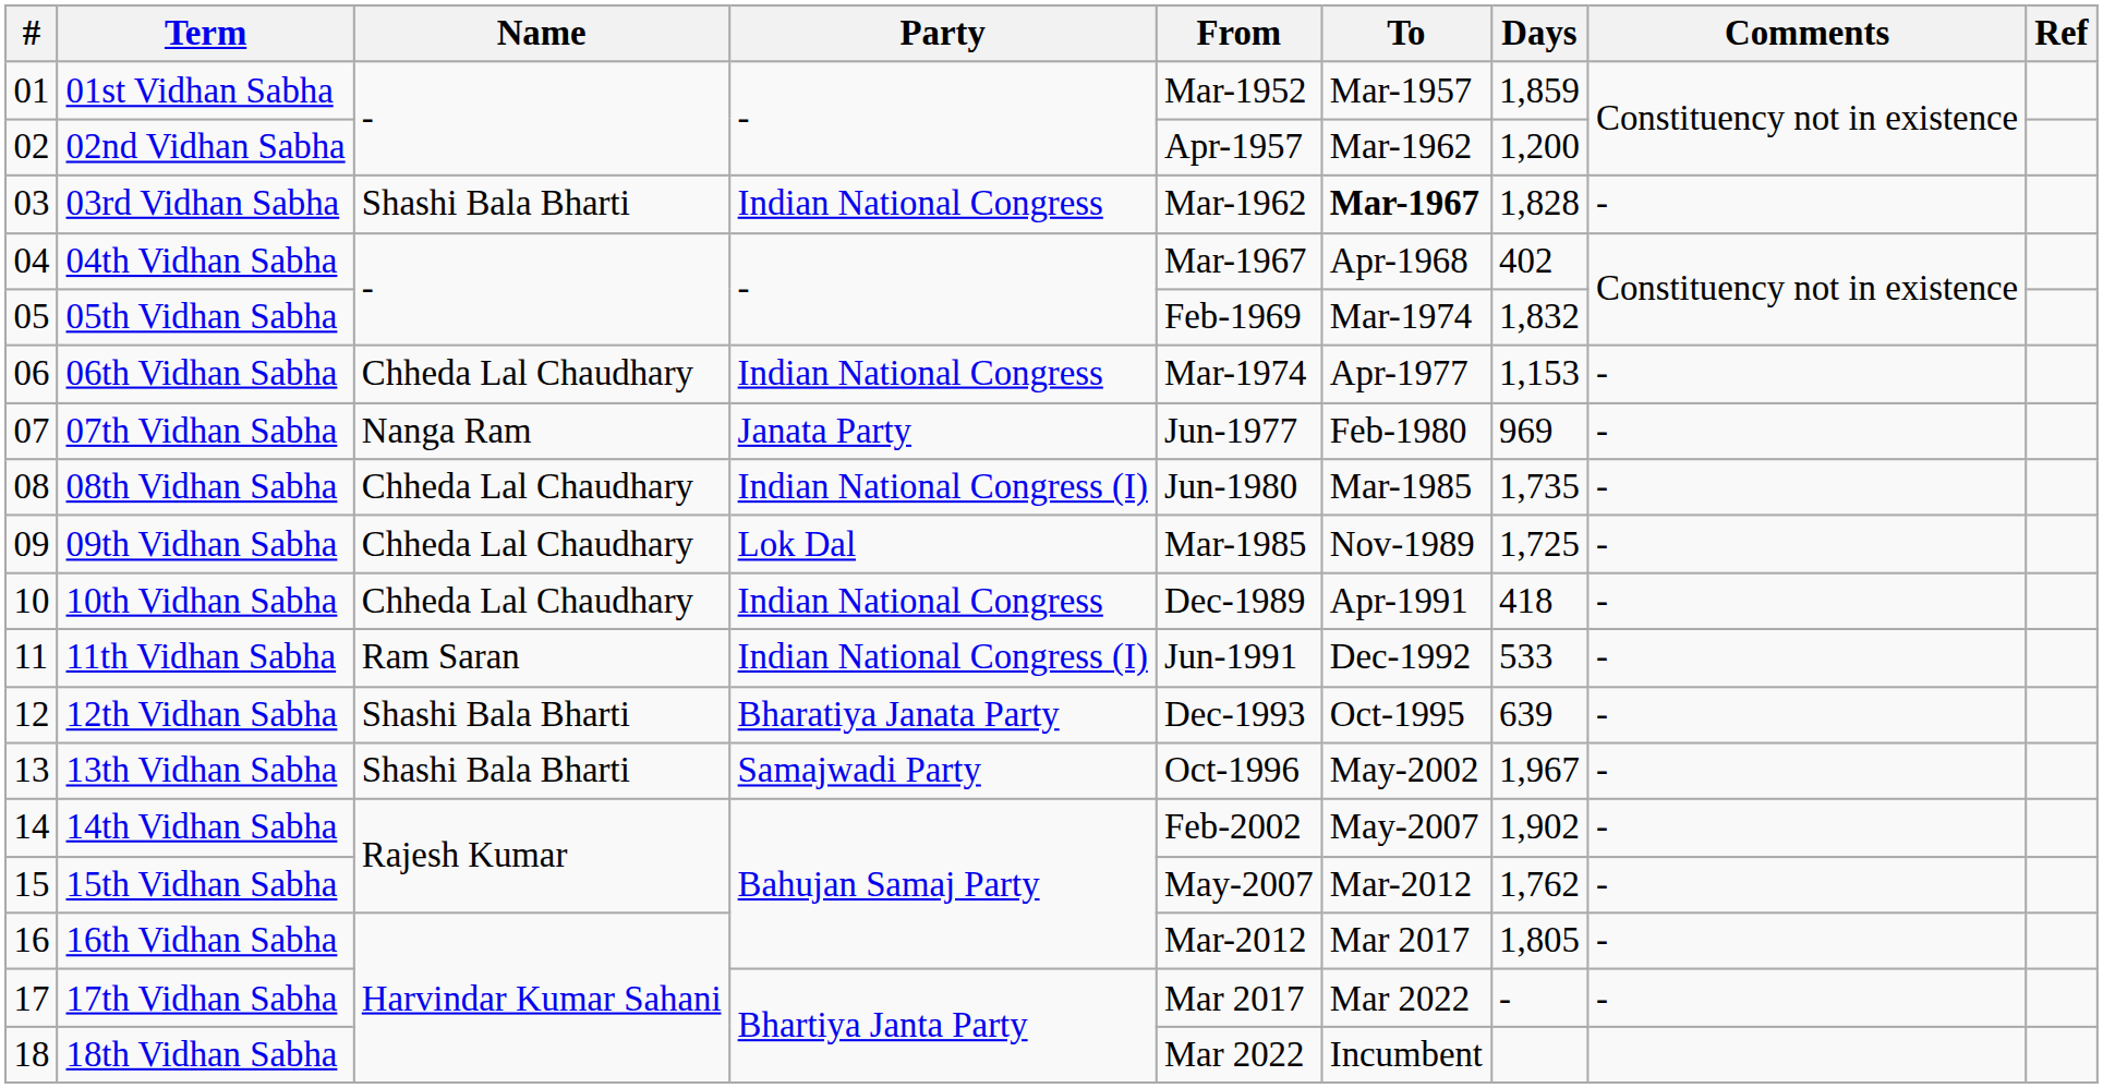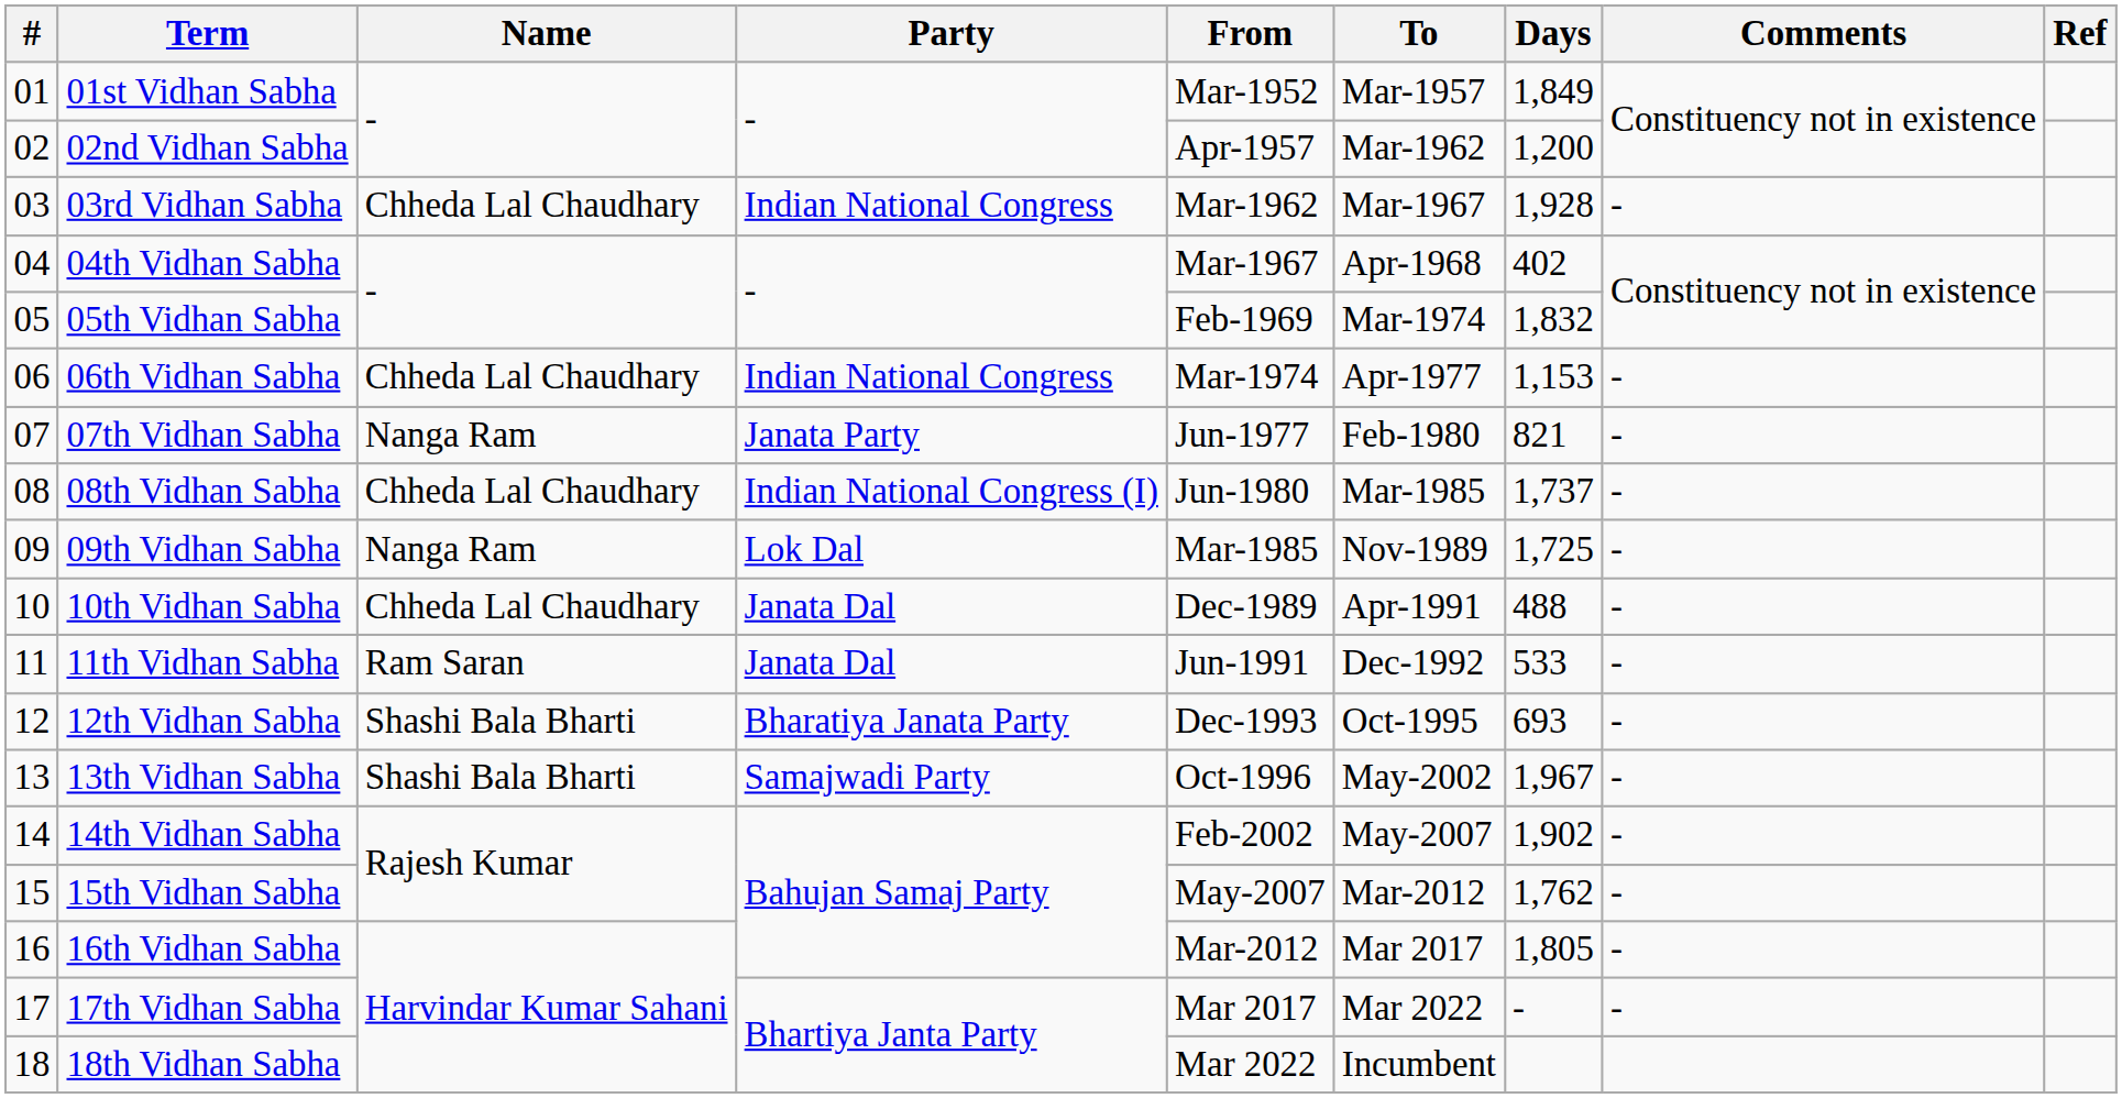01st Vidhan Sabha | Days: 1,859 -> 1,849
03rd Vidhan Sabha | Name: Shashi Bala Bharti -> Chheda Lal Chaudhary
03rd Vidhan Sabha | To: bold -> normal
03rd Vidhan Sabha | Days: 1,828 -> 1,928
07th Vidhan Sabha | Days: 969 -> 821
08th Vidhan Sabha | Days: 1,735 -> 1,737
09th Vidhan Sabha | Name: Chheda Lal Chaudhary -> Nanga Ram
10th Vidhan Sabha | Party: Indian National Congress -> Janata Dal
10th Vidhan Sabha | Days: 418 -> 488
11th Vidhan Sabha | Party: Indian National Congress (I) -> Janata Dal
12th Vidhan Sabha | Days: 639 -> 693
